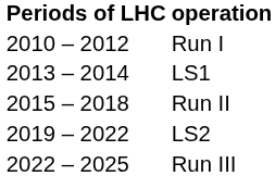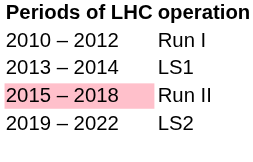Run II | Periods of LHC: no background -> pink background
- row: 2022 – 2025 | Run III
